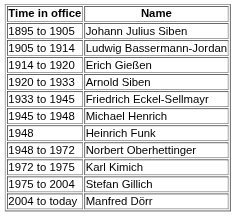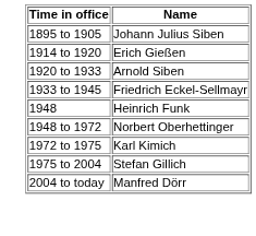- row: 1905 to 1914 | Ludwig Bassermann-Jordan
- row: 1945 to 1948 | Michael Henrich
